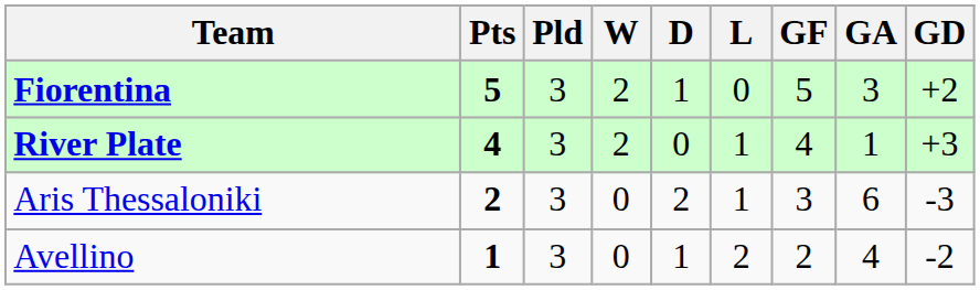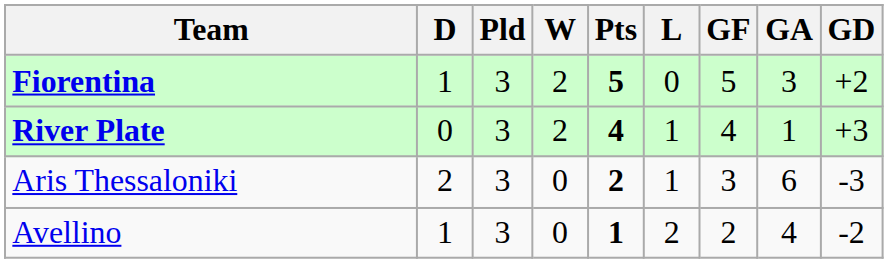columns swapped: Pts <-> D
